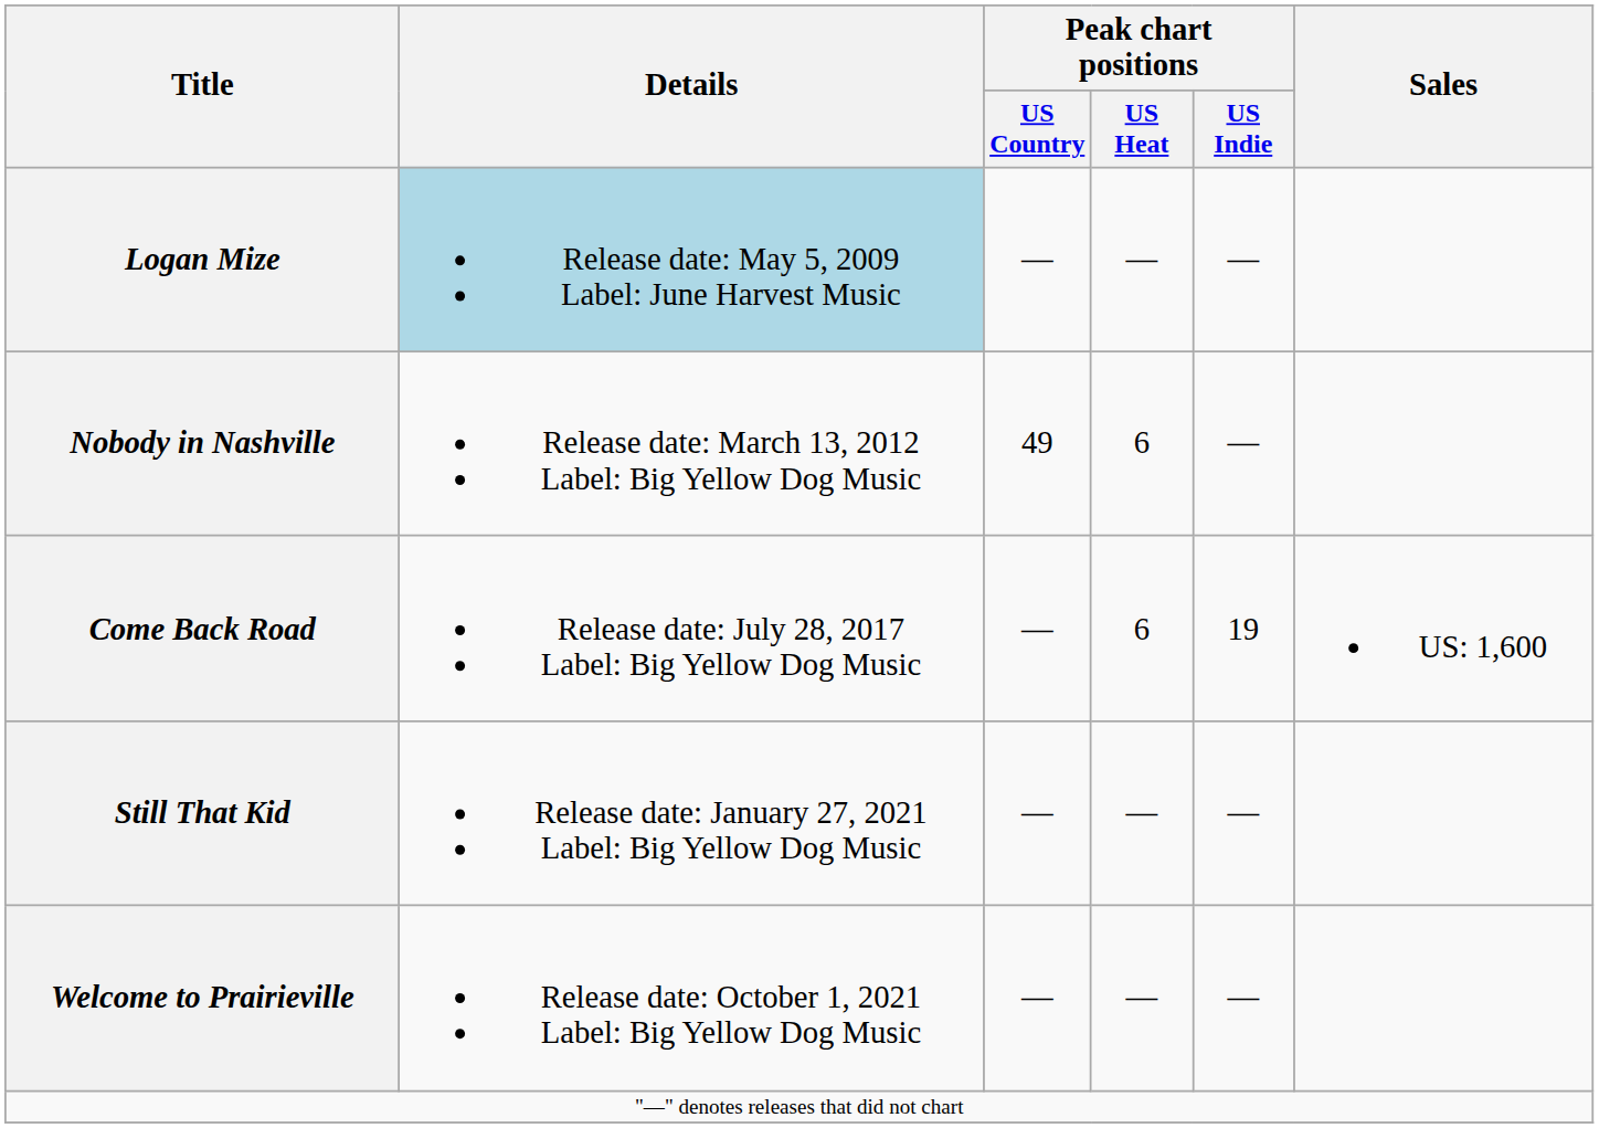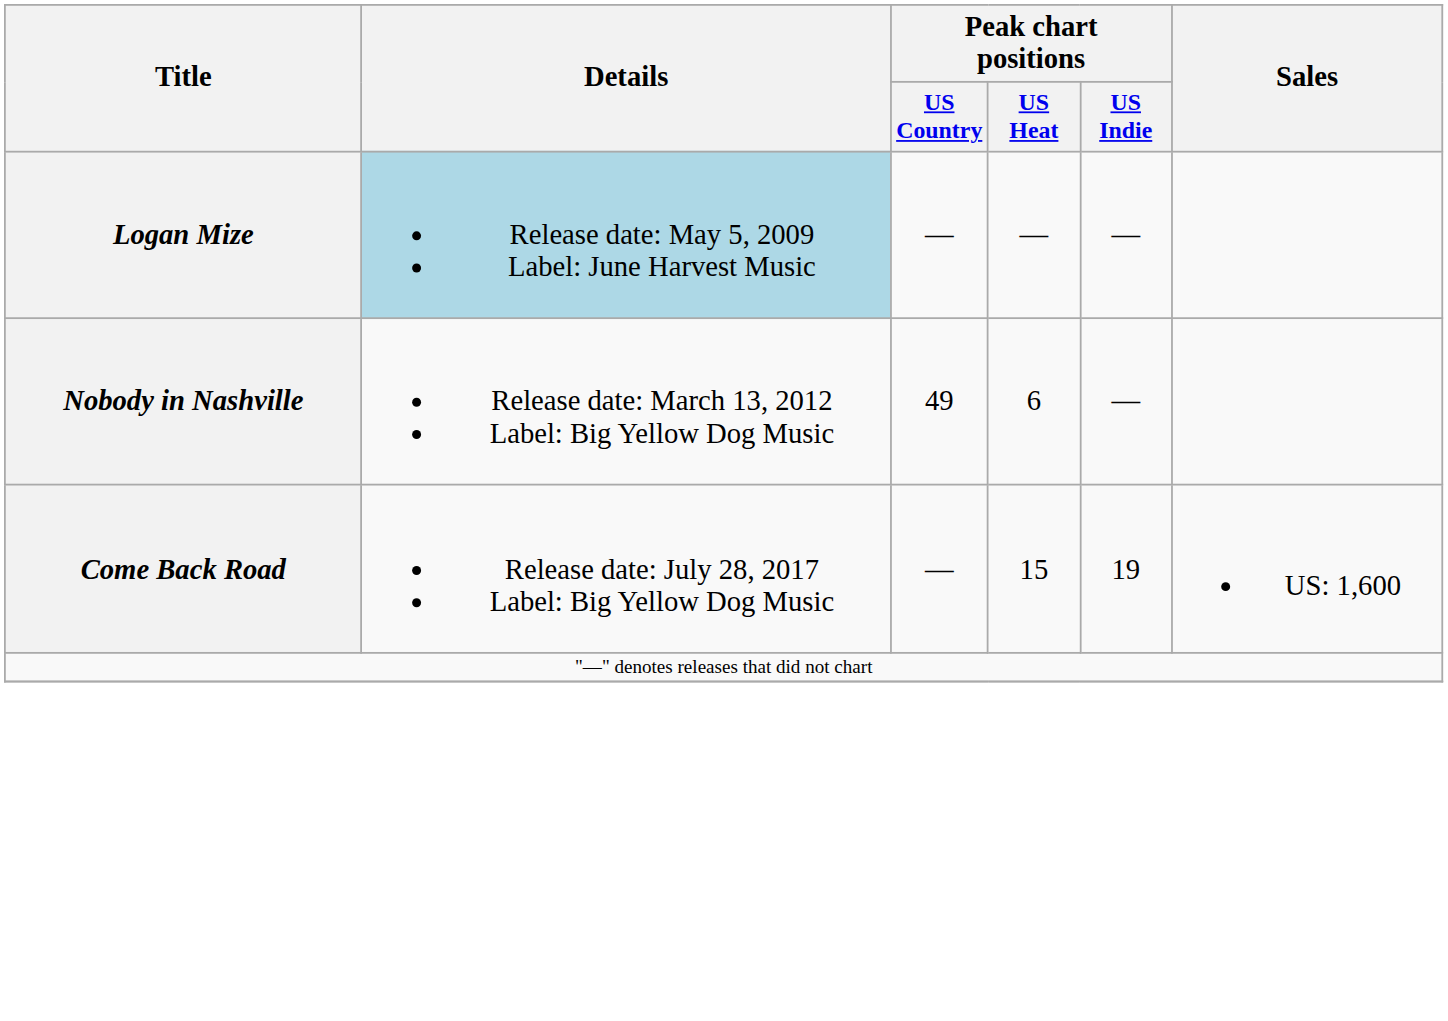Come Back Road | Peak chart positions / US Heat: 6 -> 15
- row: Still That Kid | Release date: January 27, 2021 Label: Big Yellow Dog Music | — | — | —
- row: Welcome to Prairieville | Release date: October 1, 2021 Label: Big Yellow Dog Music | — | — | —
